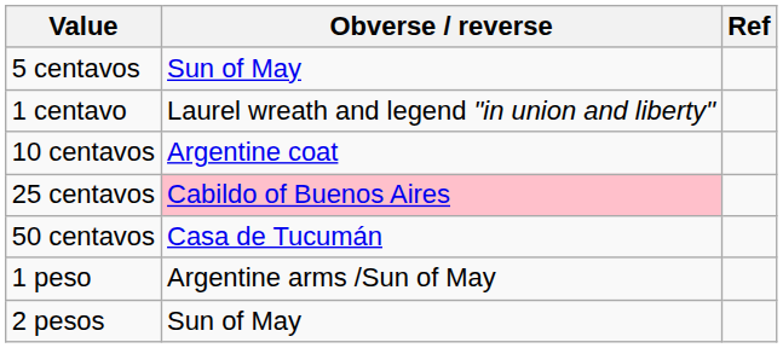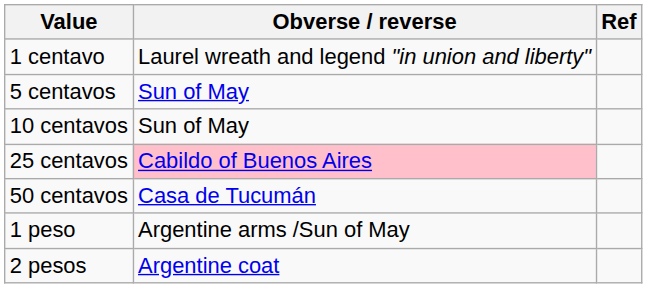rows swapped: 1 centavo <-> 5 centavos
10 centavos | Obverse / reverse: Argentine coat -> Sun of May
2 pesos | Obverse / reverse: Sun of May -> Argentine coat
